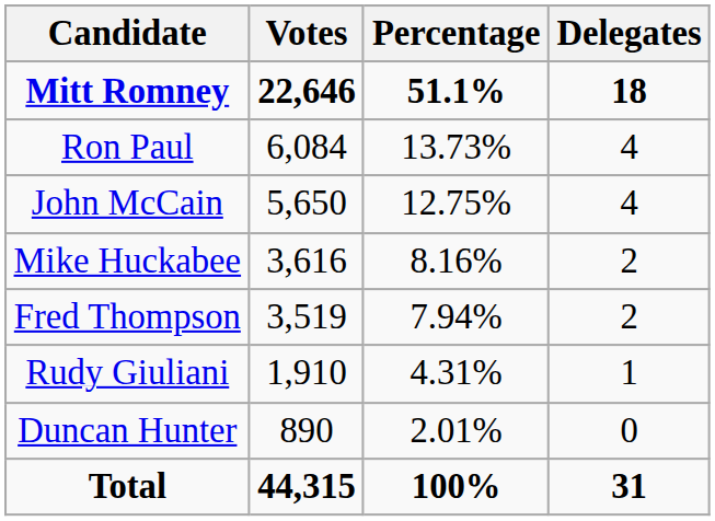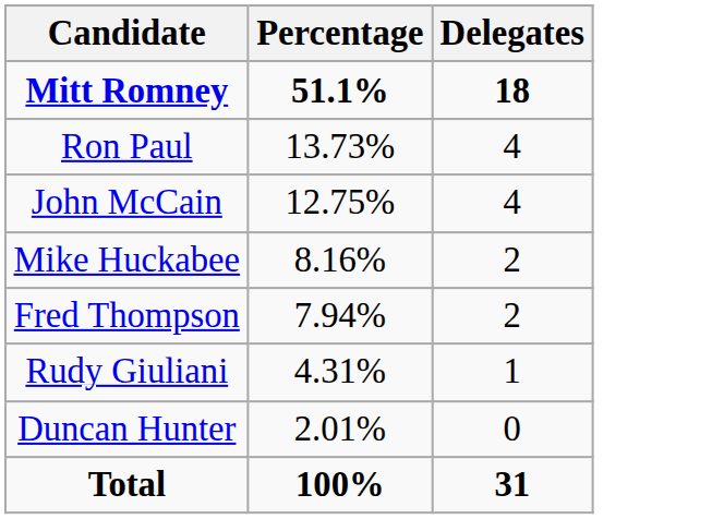- column: Votes | 22,646 | 6,084 | 5,650 | 3,616 | 3,519 | 1,910 | 890 | 44,315
